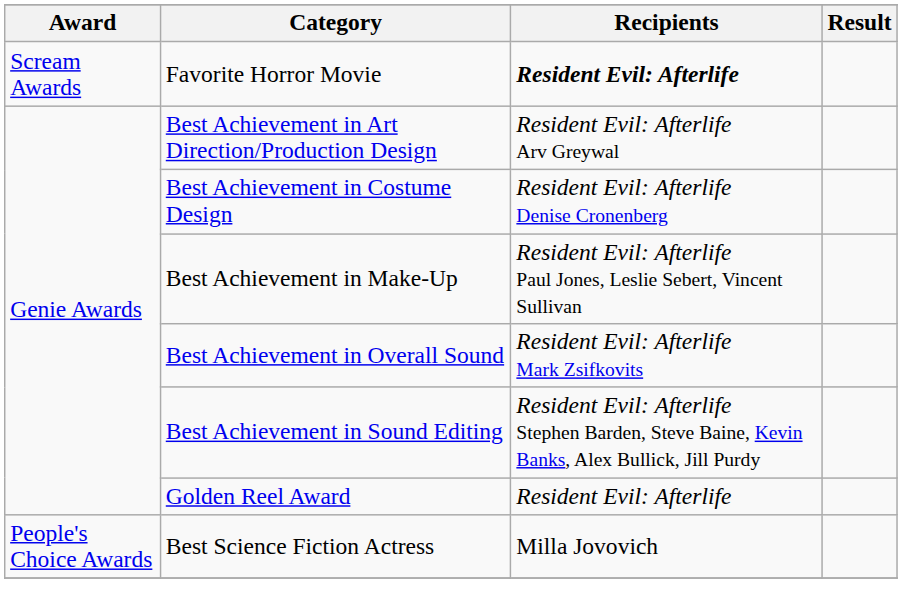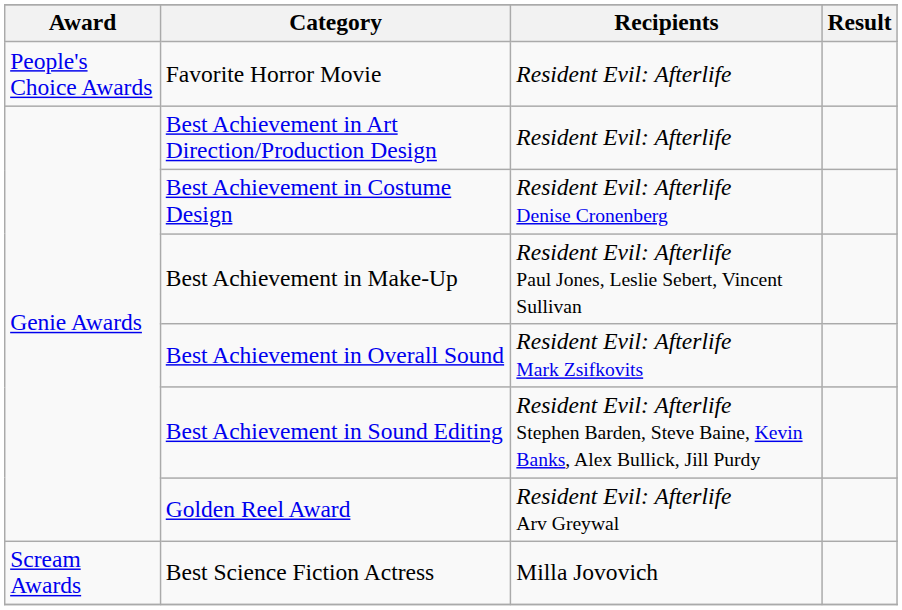Favorite Horror Movie | Award: Scream Awards -> People's Choice Awards
Favorite Horror Movie | Recipients: bold -> normal
Best Achievement in Art Direction/Production Design | Recipients: Resident Evil: Afterlife Arv Greywal -> Resident Evil: Afterlife
Golden Reel Award | Recipients: Resident Evil: Afterlife -> Resident Evil: Afterlife Arv Greywal
Best Science Fiction Actress | Award: People's Choice Awards -> Scream Awards
